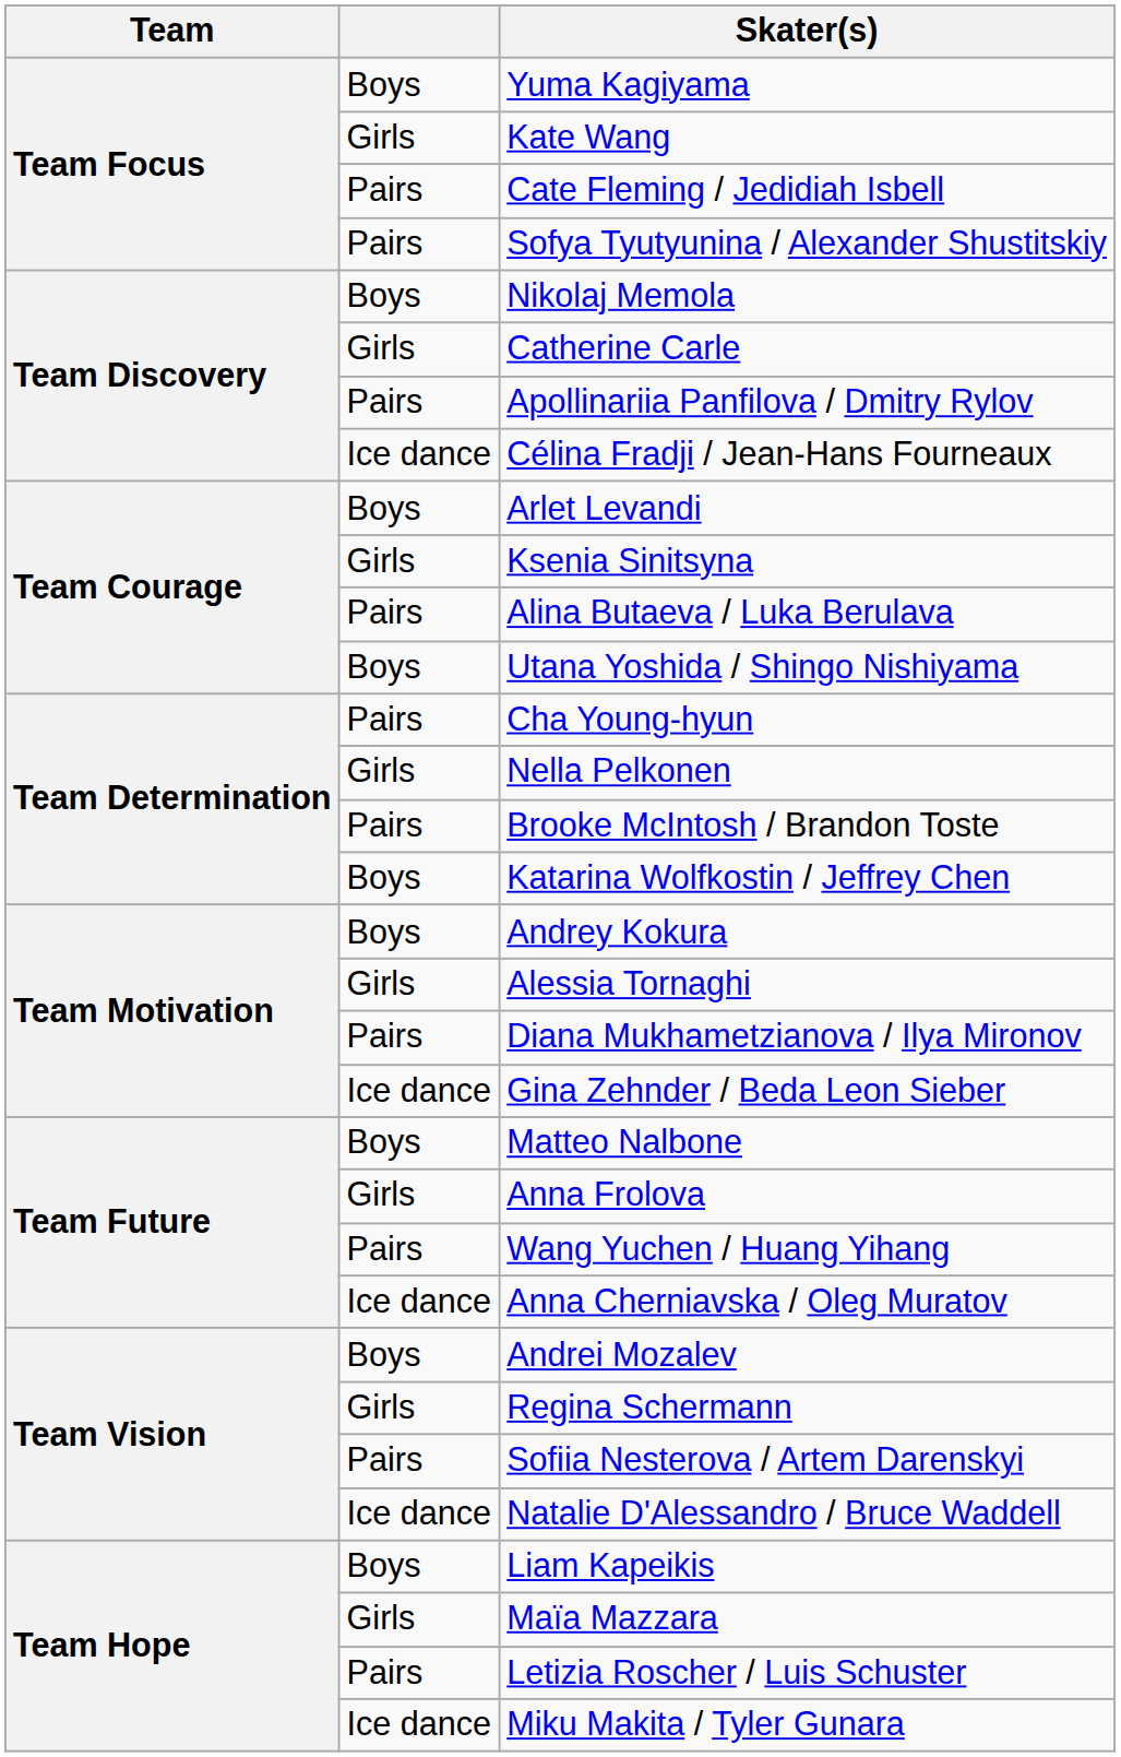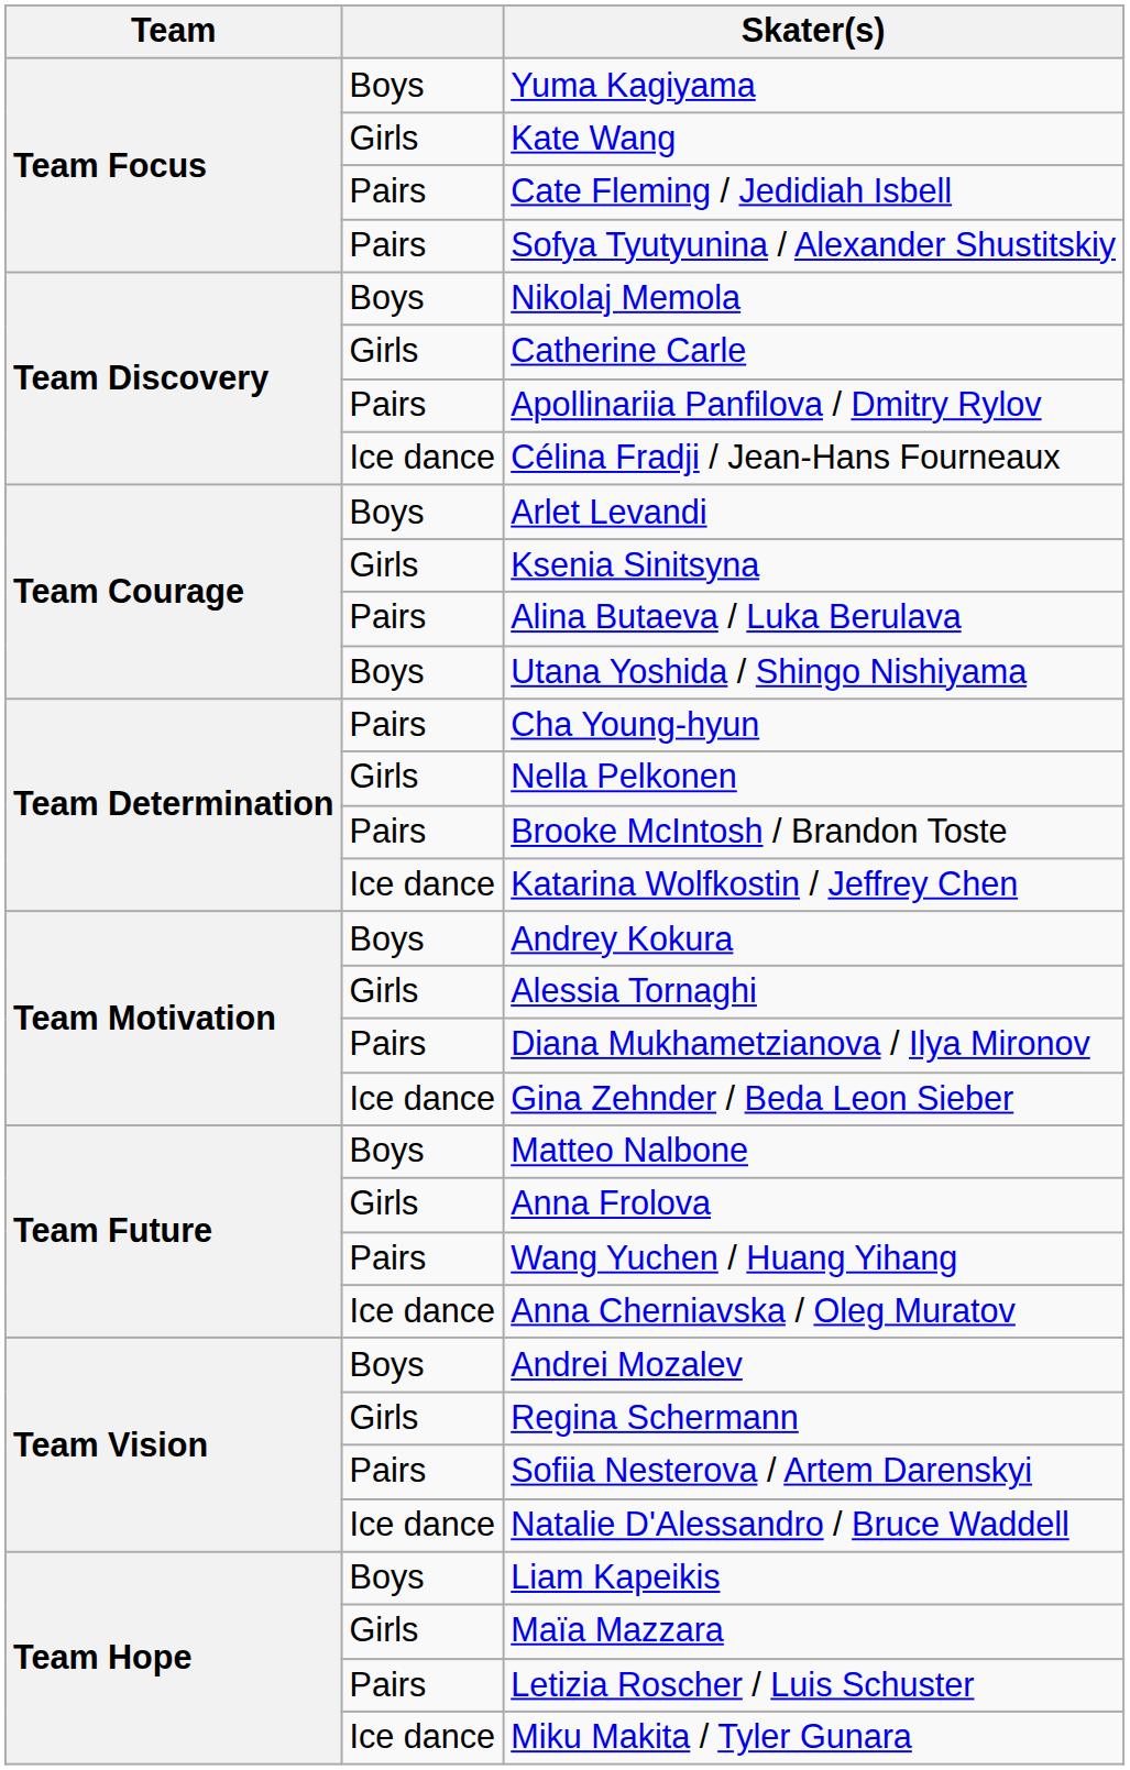Katarina Wolfkostin / Jeffrey Chen | column 2: Boys -> Ice dance
